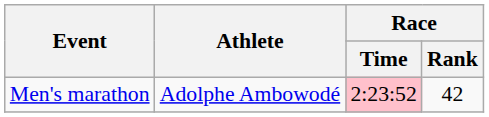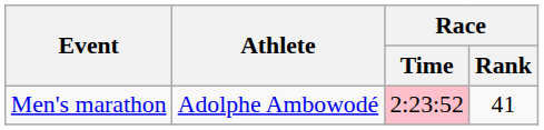Men's marathon | Race / Rank: 42 -> 41
